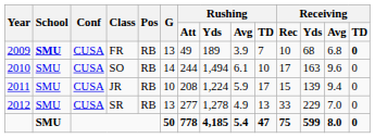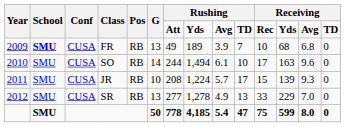FR | column 14: bold -> normal
JR | column 9: 5.9 -> 5.7
JR | column 13: 9.4 -> 9.3
